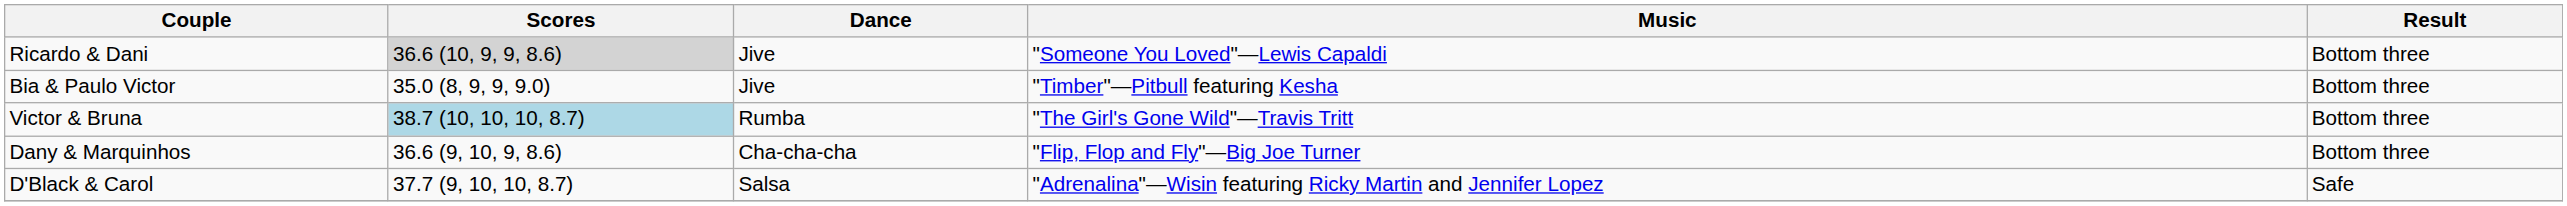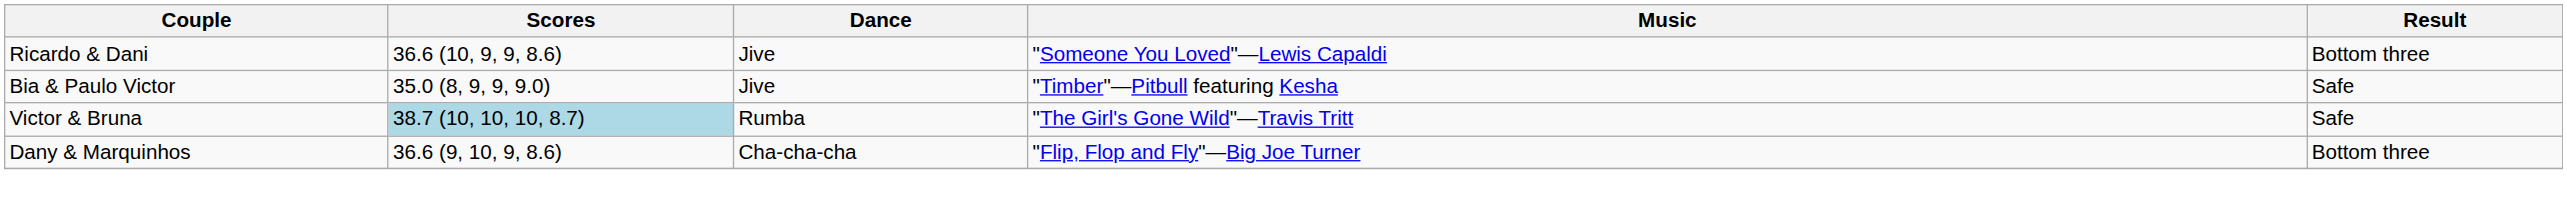Ricardo & Dani | Scores: lightgrey background -> no background
Bia & Paulo Victor | Result: Bottom three -> Safe
Victor & Bruna | Result: Bottom three -> Safe
- row: D'Black & Carol | 37.7 (9, 10, 10, 8.7) | Salsa | "Adrenalina"—Wisin featuring Ricky Martin and Jennifer Lopez | Safe
